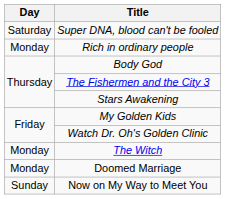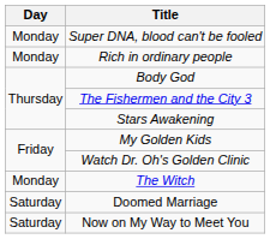Super DNA, blood can't be fooled | Day: Saturday -> Monday
Doomed Marriage | Day: Monday -> Saturday
Now on My Way to Meet You | Day: Sunday -> Saturday
